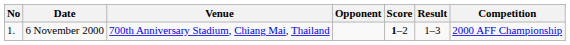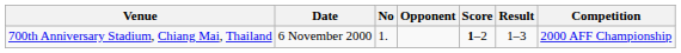columns swapped: No <-> Venue
